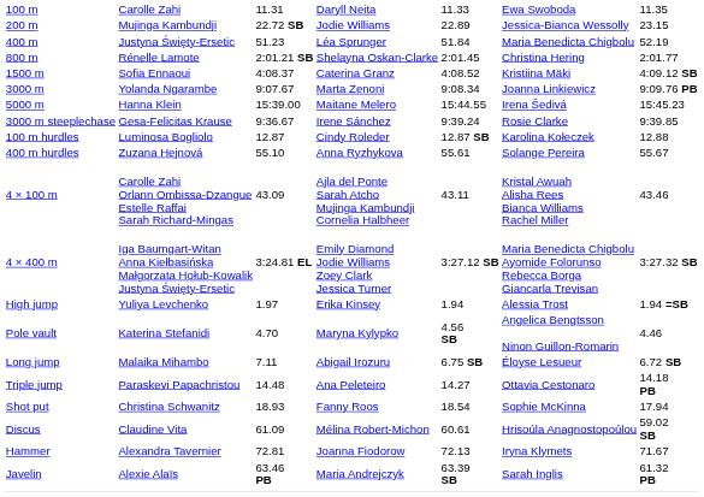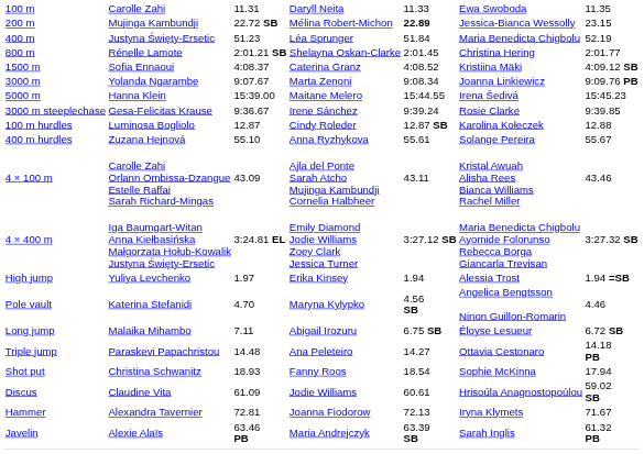200 m | column 4: Jodie Williams -> Mélina Robert-Michon
200 m | column 5: normal -> bold
Discus | column 4: Mélina Robert-Michon -> Jodie Williams
